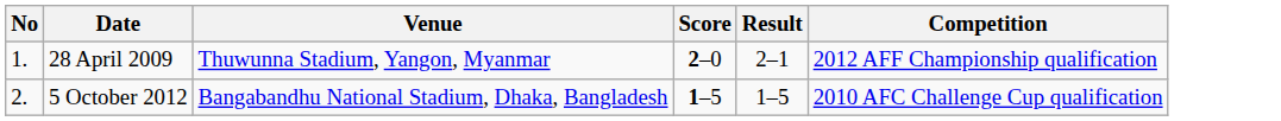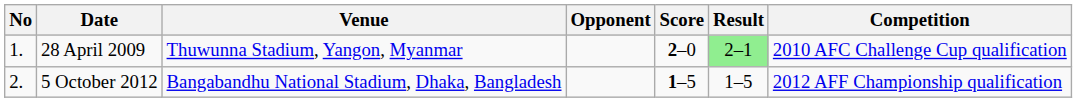+ column: Opponent
28 April 2009 | Result: no background -> lightgreen background
28 April 2009 | Competition: 2012 AFF Championship qualification -> 2010 AFC Challenge Cup qualification
5 October 2012 | Competition: 2010 AFC Challenge Cup qualification -> 2012 AFF Championship qualification
